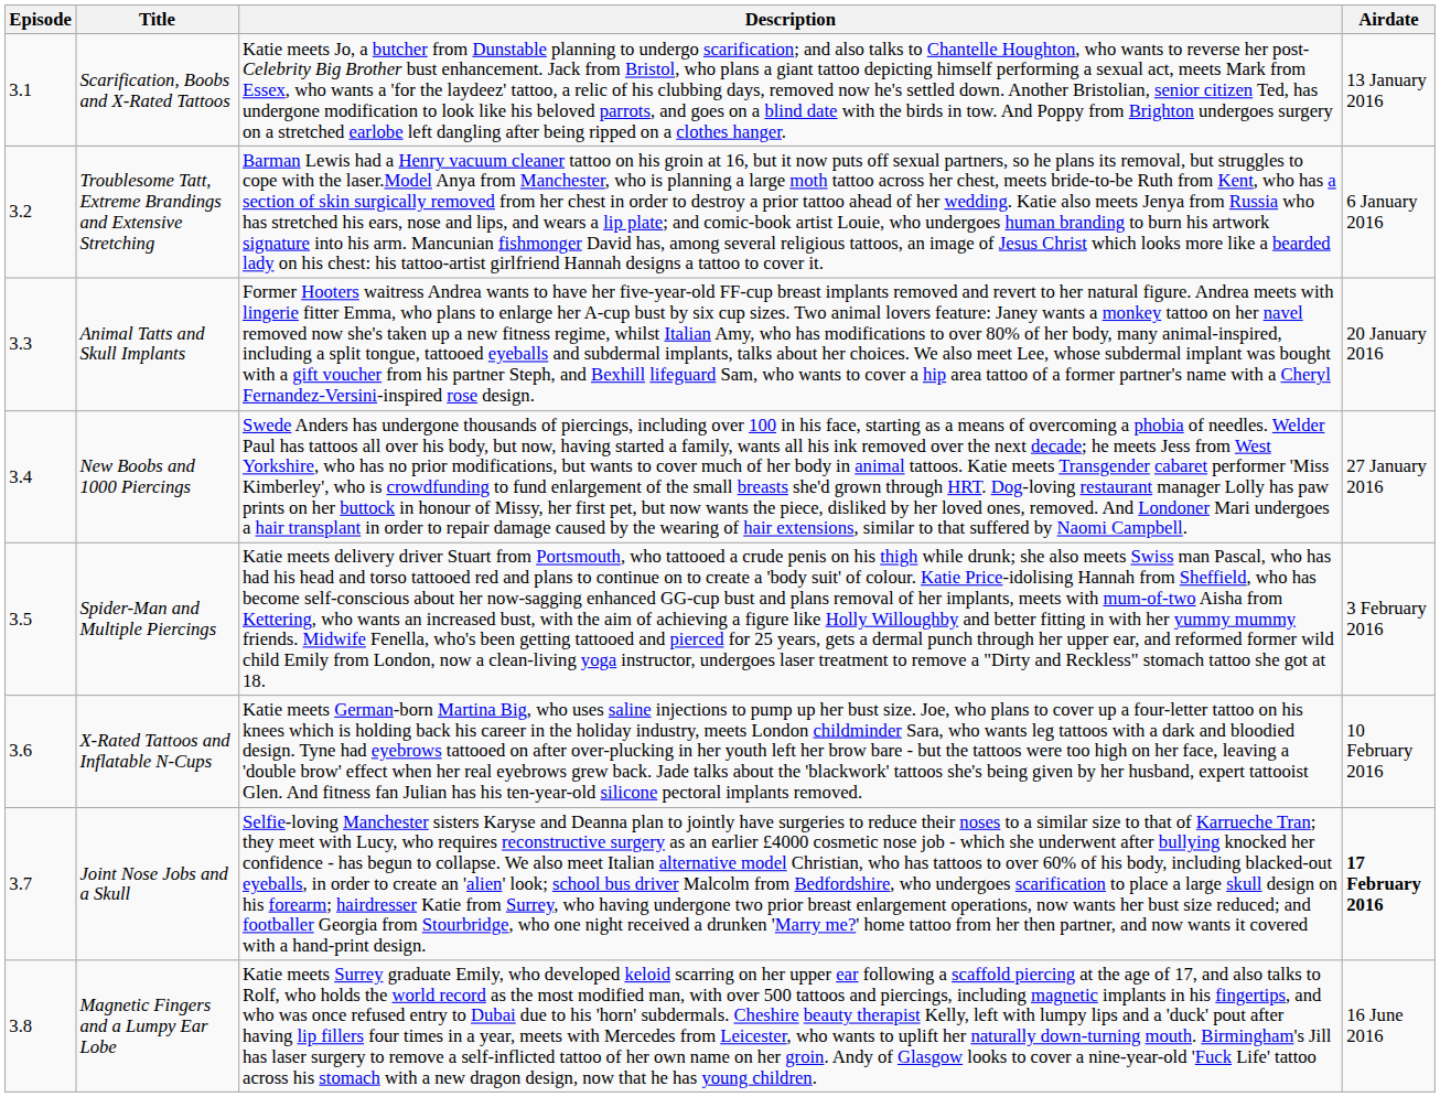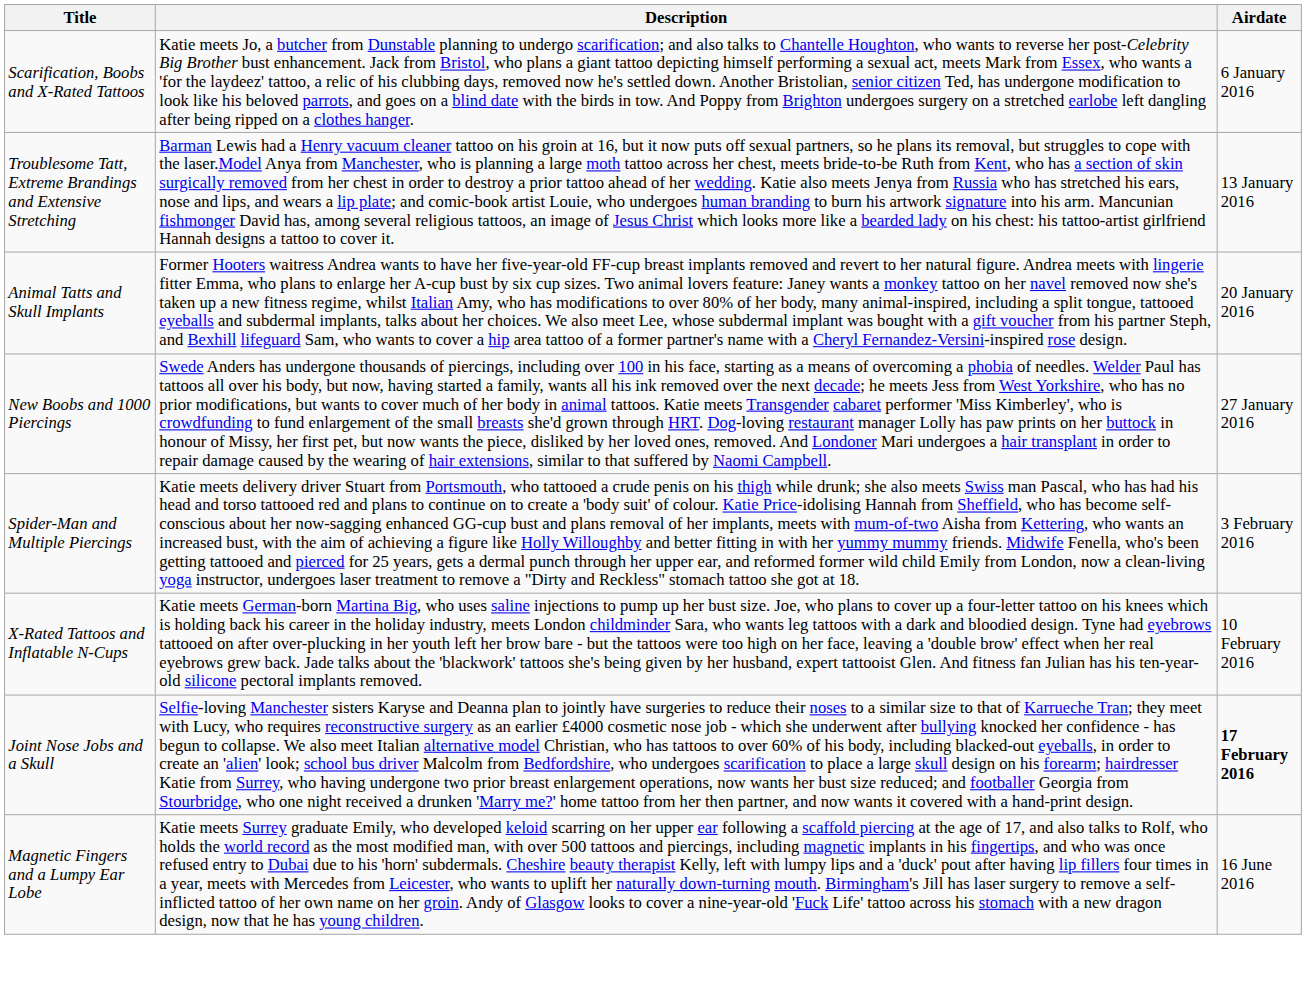- column: Episode | 3.1 | 3.2 | 3.3 | 3.4 | 3.5 | 3.6 | 3.7 | 3.8
Scarification, Boobs and X-Rated Tattoos | Airdate: 13 January 2016 -> 6 January 2016
Troublesome Tatt, Extreme Brandings and Extensive Stretching | Airdate: 6 January 2016 -> 13 January 2016
